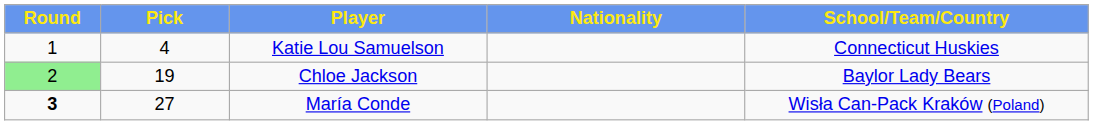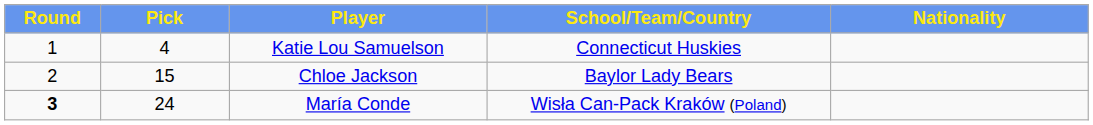columns swapped: Nationality <-> School/Team/Country
Chloe Jackson | Round: lightgreen background -> no background
Chloe Jackson | Pick: 19 -> 15
María Conde | Pick: 27 -> 24
